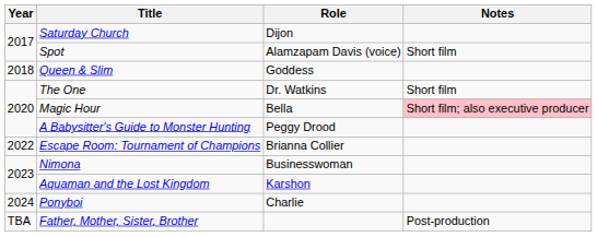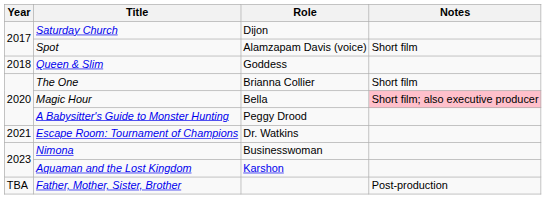The One | Role: Dr. Watkins -> Brianna Collier
Escape Room: Tournament of Champions | Year: 2022 -> 2021
Escape Room: Tournament of Champions | Role: Brianna Collier -> Dr. Watkins
- row: 2024 | Ponyboi | Charlie
